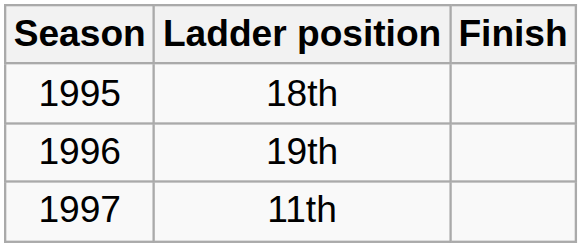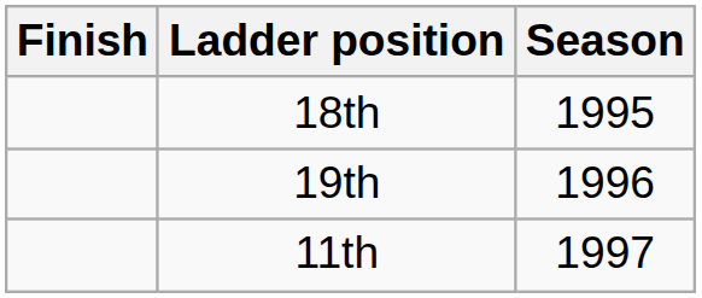columns swapped: Season <-> Finish
